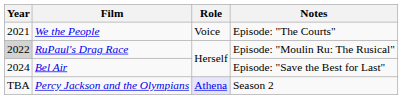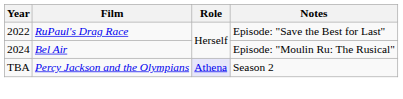- row: 2021 | We the People | Voice | Episode: "The Courts"
RuPaul's Drag Race | Year: lightgrey background -> no background
RuPaul's Drag Race | Notes: Episode: "Moulin Ru: The Rusical" -> Episode: "Save the Best for Last"
Bel Air | Notes: Episode: "Save the Best for Last" -> Episode: "Moulin Ru: The Rusical"
